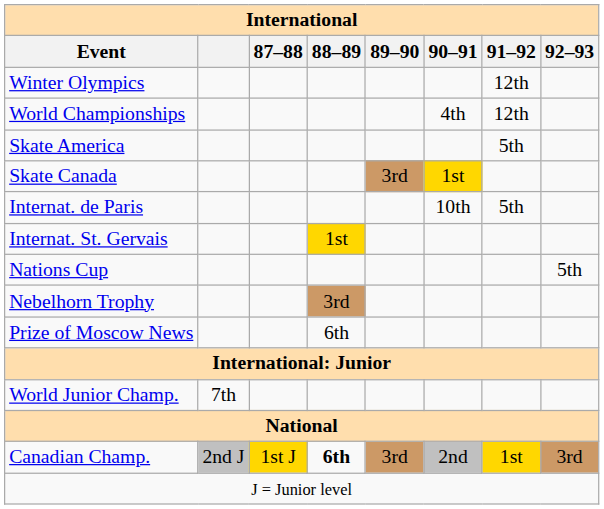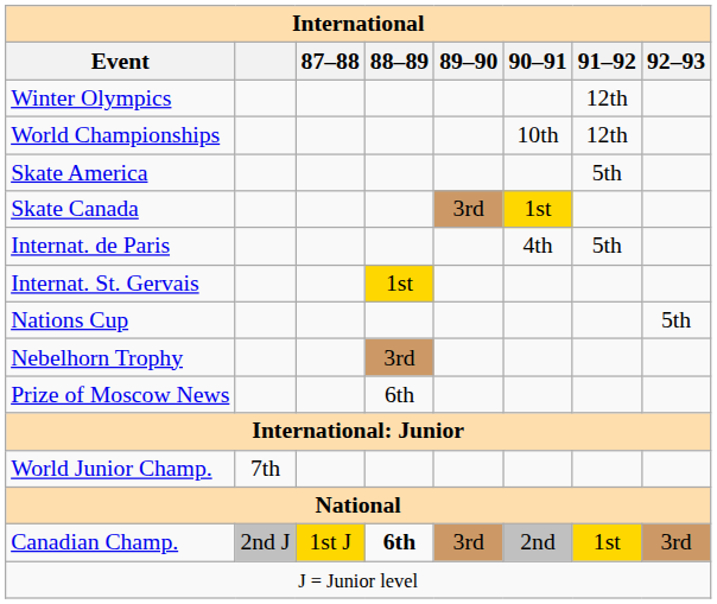World Championships | 90–91: 4th -> 10th
Internat. de Paris | 90–91: 10th -> 4th
